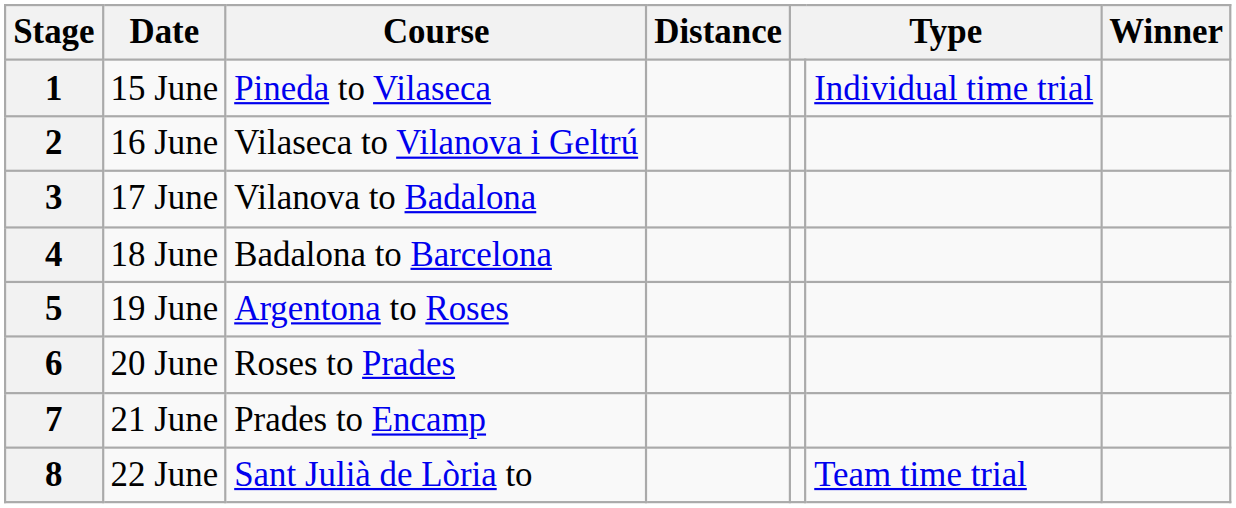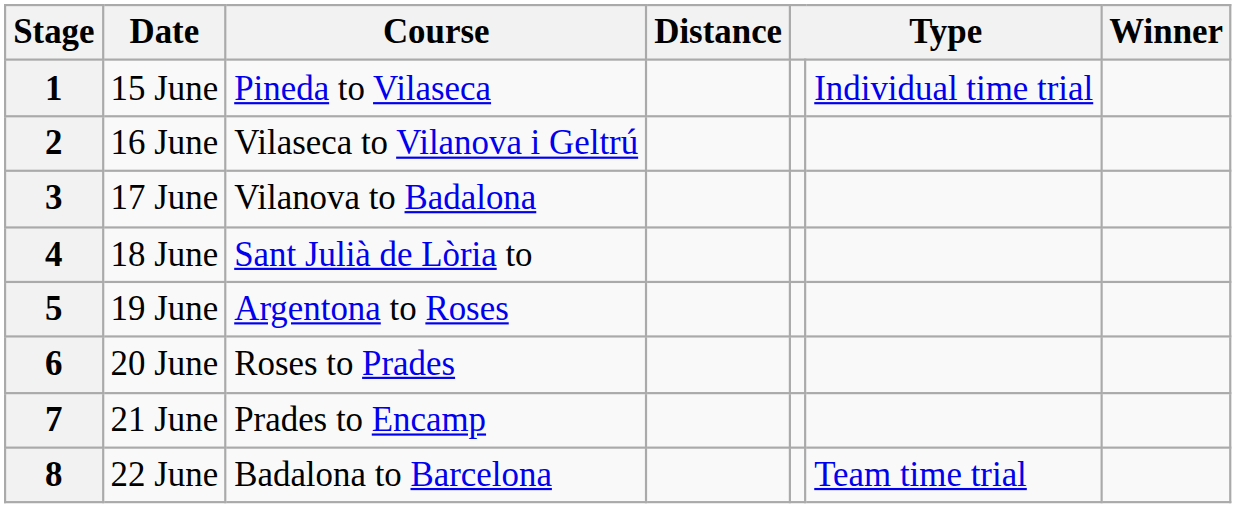4 | Course: Badalona to Barcelona -> Sant Julià de Lòria to
8 | Course: Sant Julià de Lòria to -> Badalona to Barcelona
